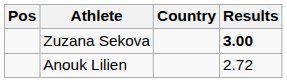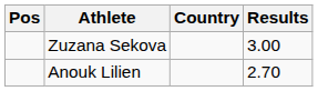Zuzana Sekova | Results: bold -> normal
Anouk Lilien | Results: 2.72 -> 2.70
